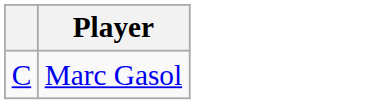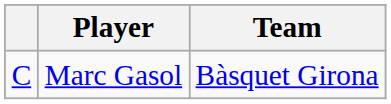+ column: Team | Bàsquet Girona
